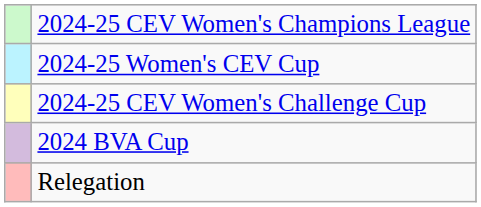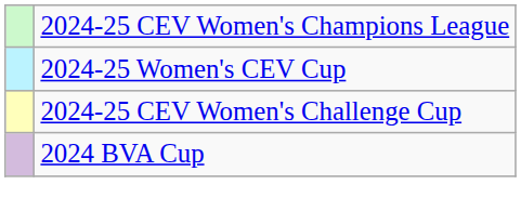- row: Relegation
